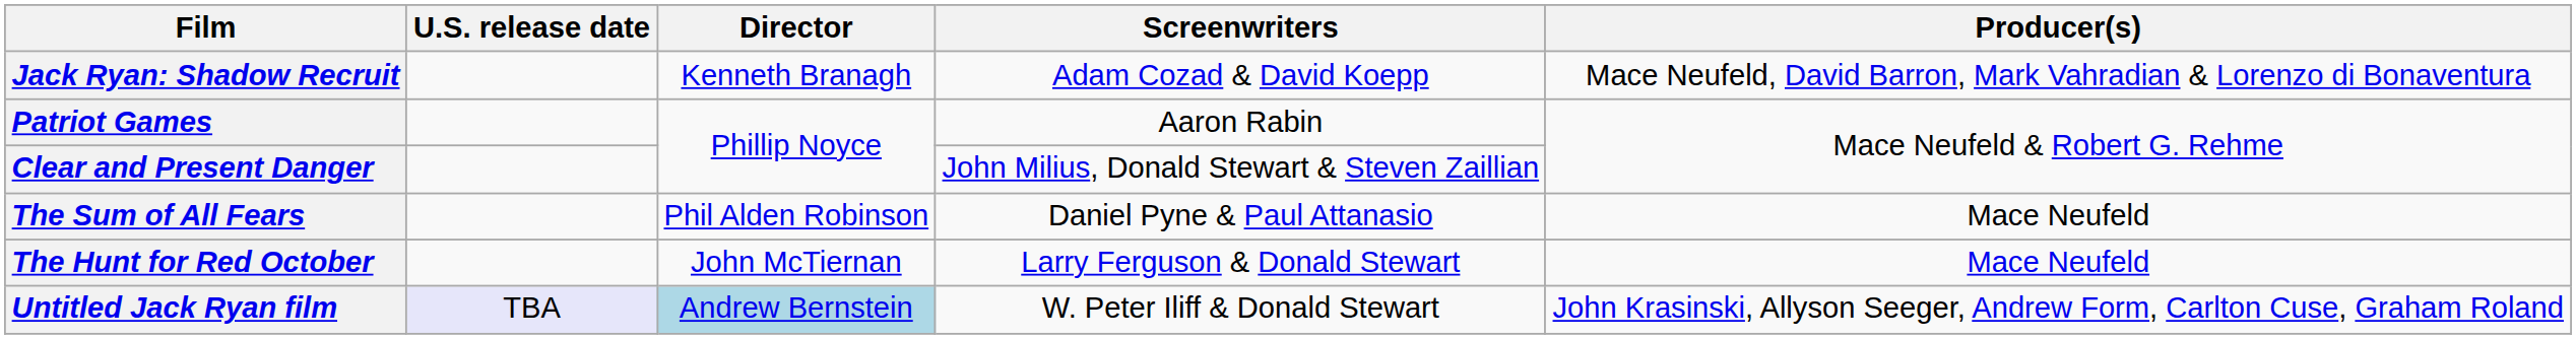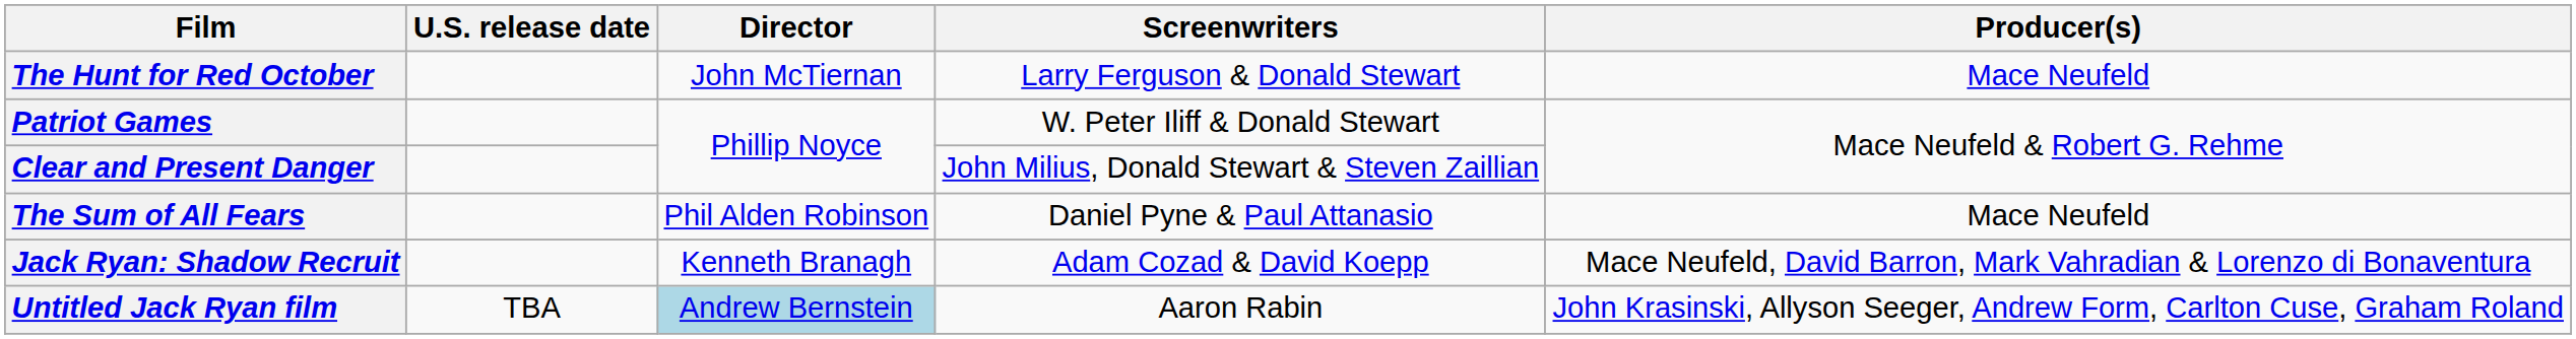rows swapped: The Hunt for Red October <-> Jack Ryan: Shadow Recruit
Patriot Games | Screenwriters: Aaron Rabin -> W. Peter Iliff & Donald Stewart
Untitled Jack Ryan film | U.S. release date: lavender background -> no background
Untitled Jack Ryan film | Screenwriters: W. Peter Iliff & Donald Stewart -> Aaron Rabin
